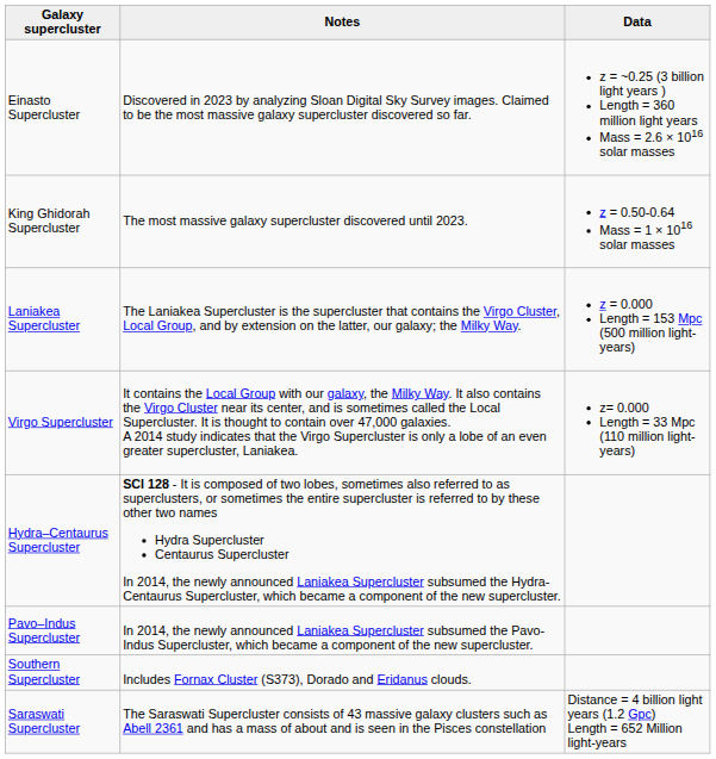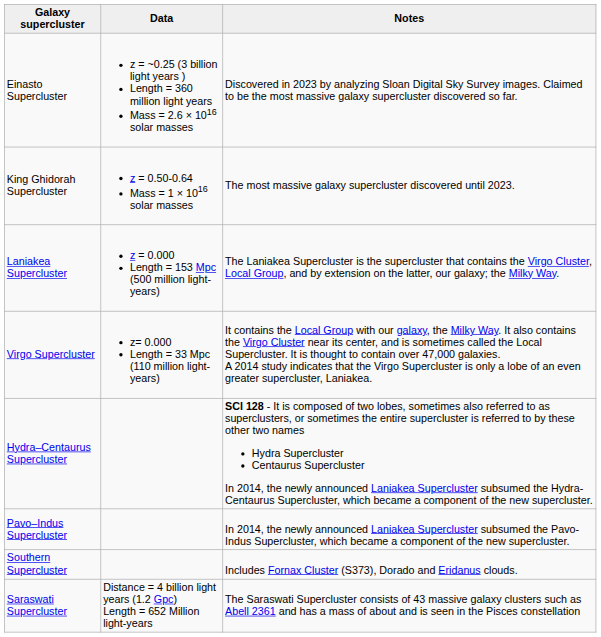columns swapped: Data <-> Notes
